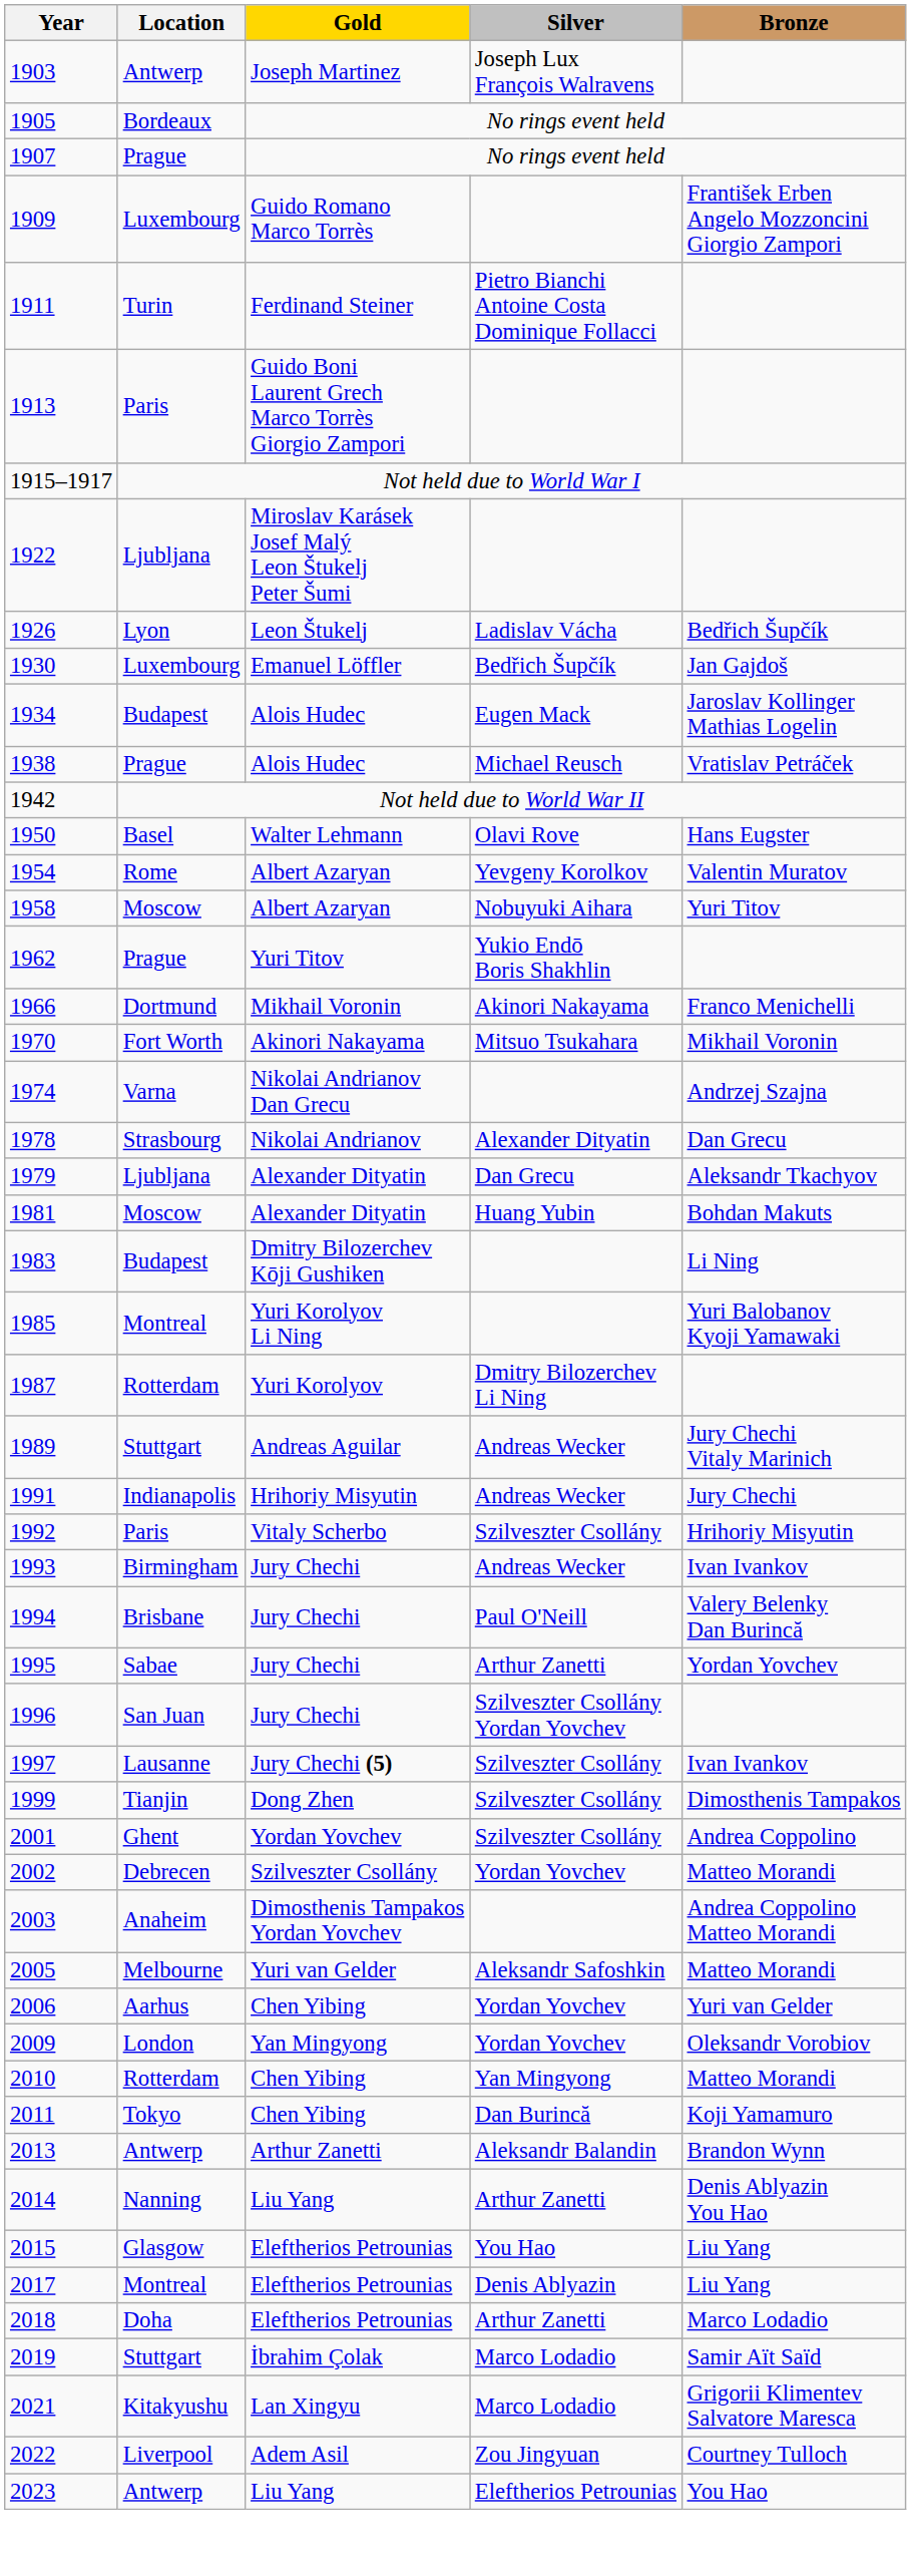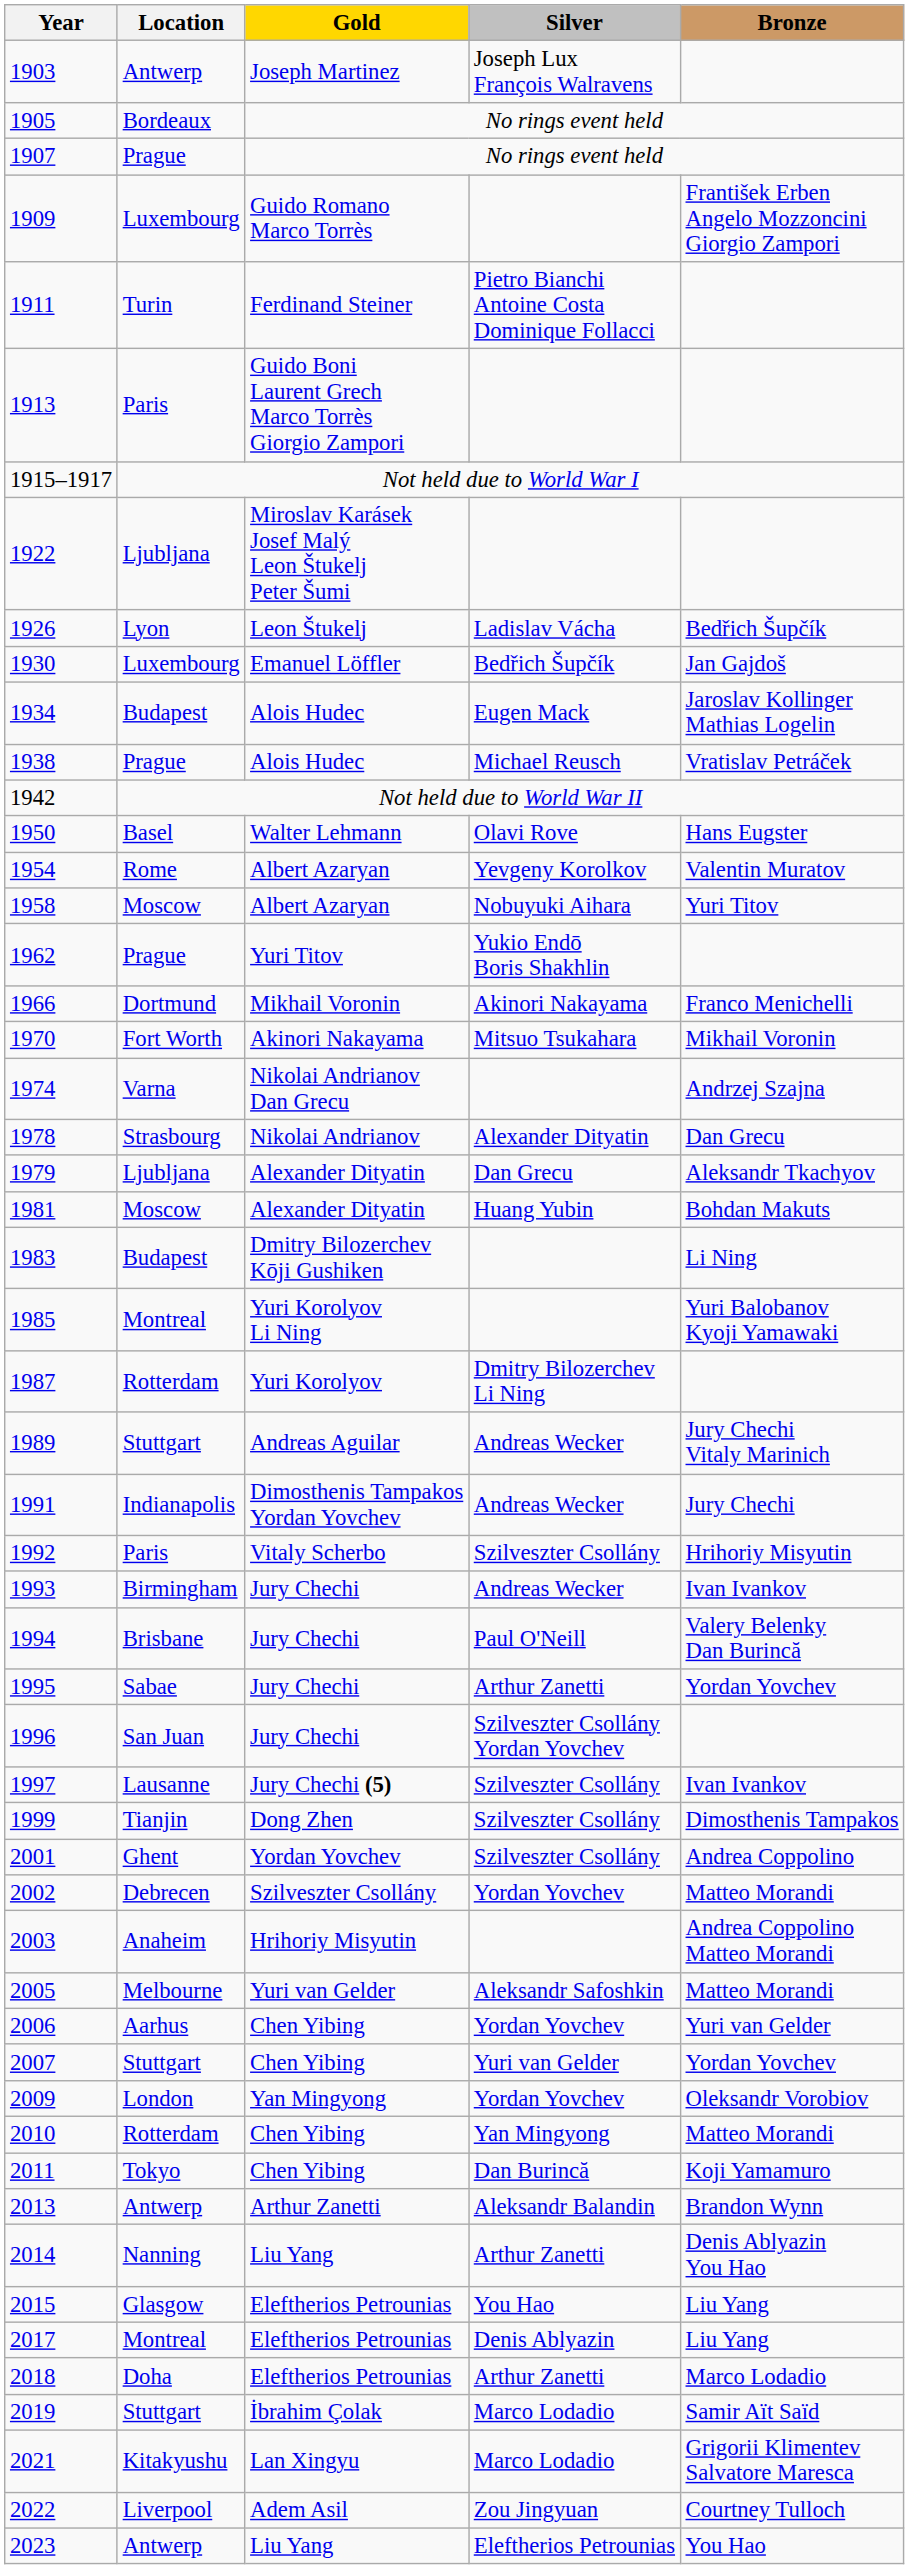1991 | Gold: Hrihoriy Misyutin -> Dimosthenis Tampakos Yordan Yovchev
2003 | Gold: Dimosthenis Tampakos Yordan Yovchev -> Hrihoriy Misyutin
+ row: 2007 | Stuttgart | Chen Yibing | Yuri van Gelder | Yordan Yovchev
